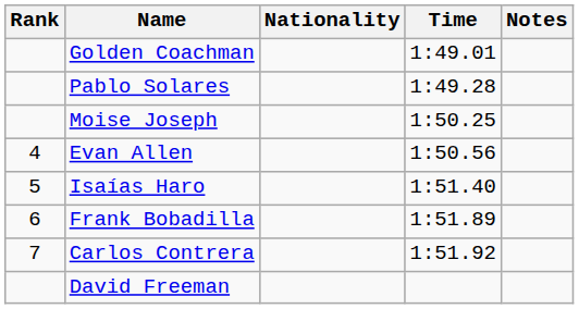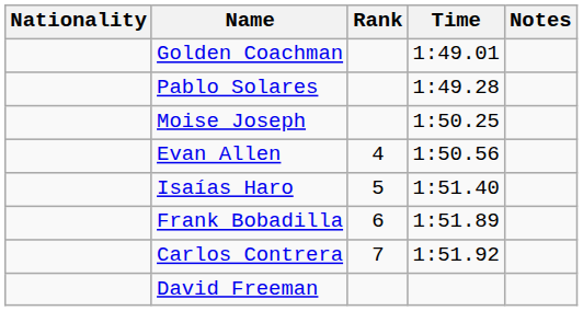columns swapped: Rank <-> Nationality
